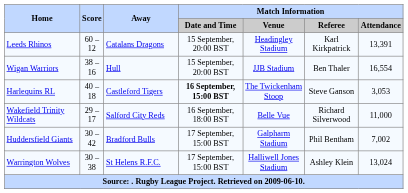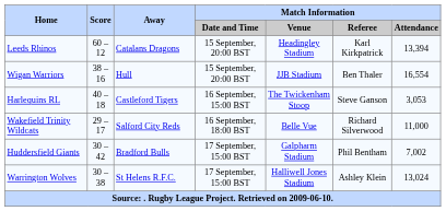Leeds Rhinos | Match Information / Attendance: 13,391 -> 13,394
Harlequins RL | Match Information / Date and Time: bold -> normal
